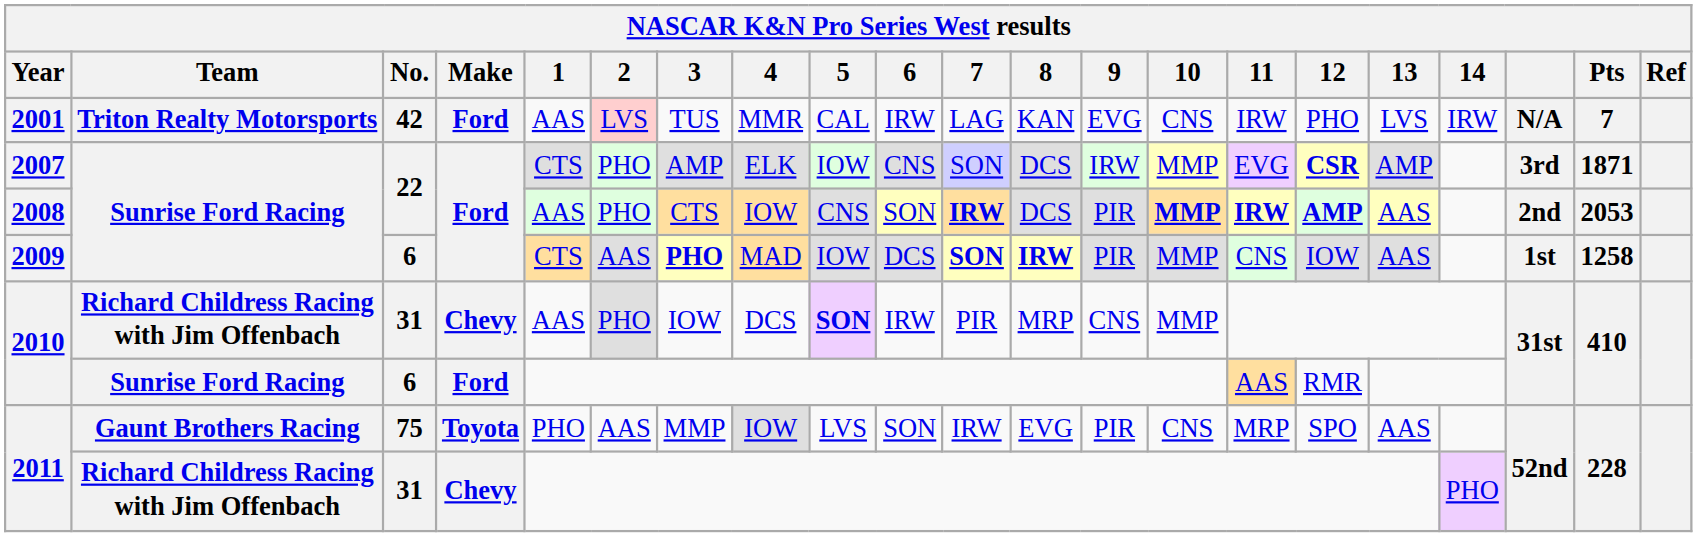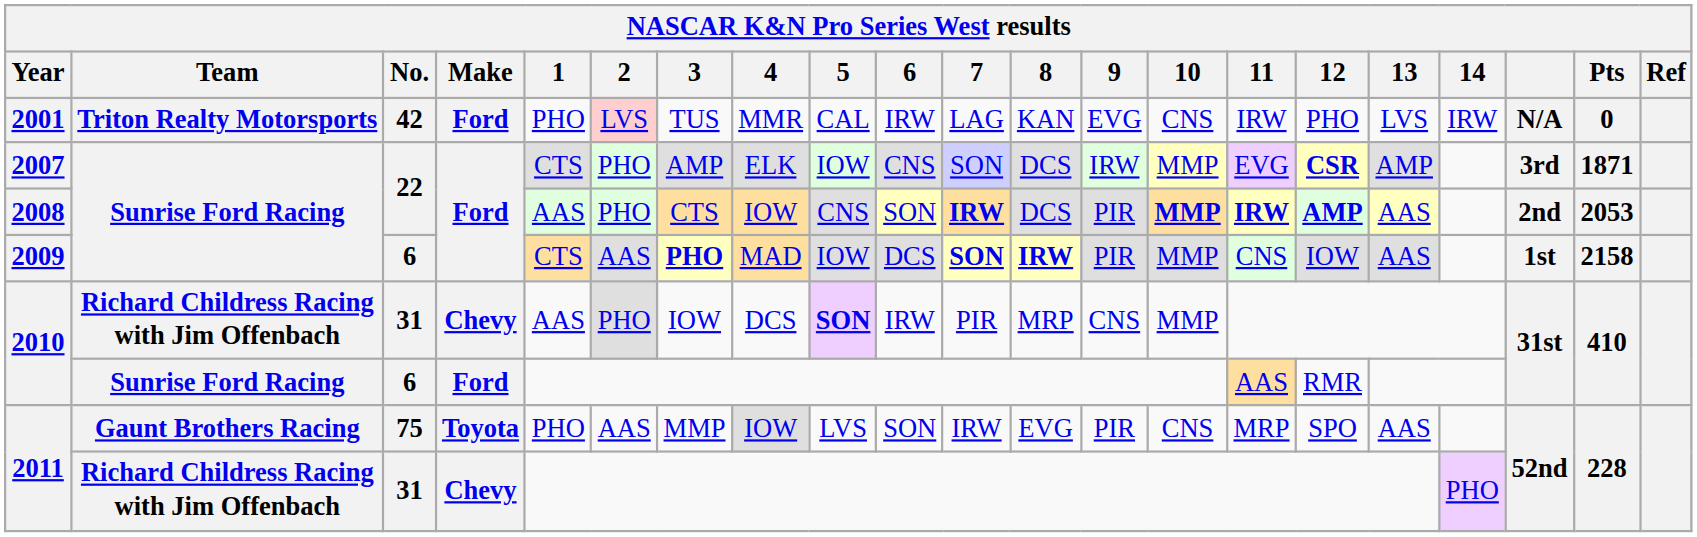2001 | 1: AAS -> PHO
2001 | Pts: 7 -> 0
2009 | Pts: 1258 -> 2158
